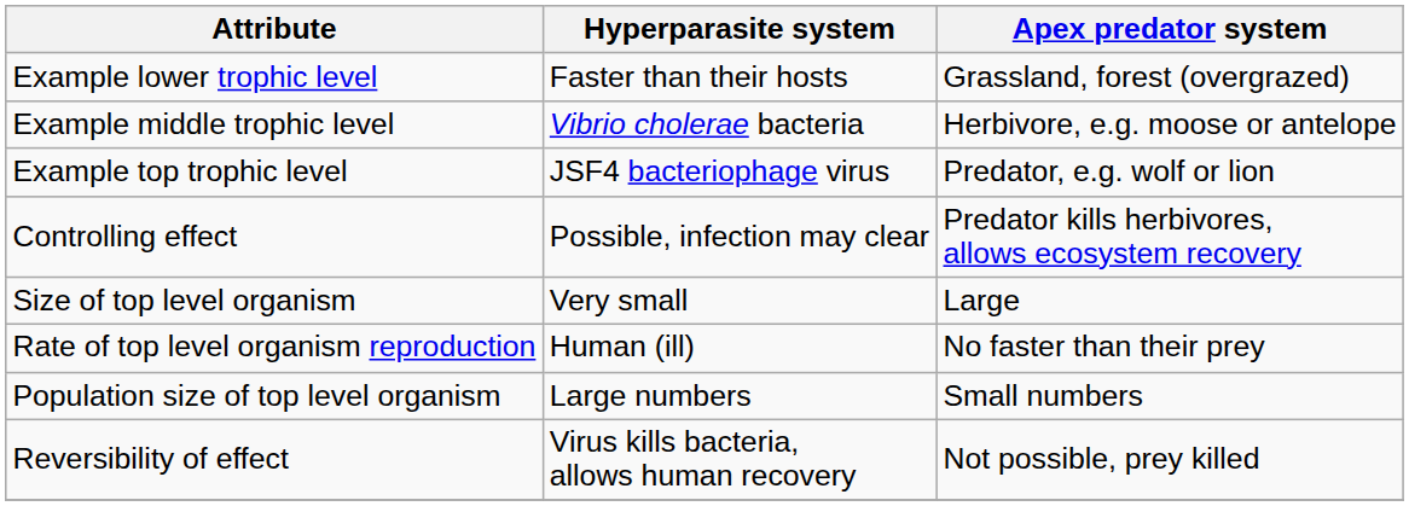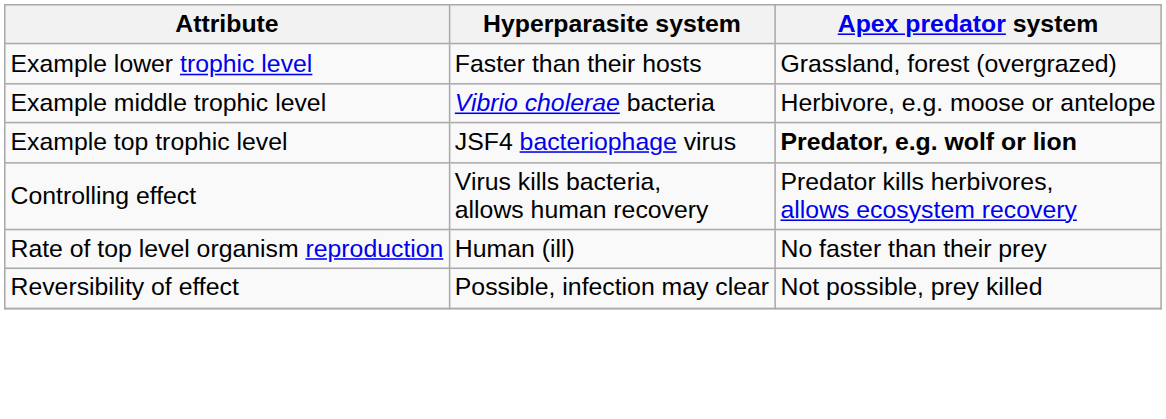Example top trophic level | Apex predator system: normal -> bold
Controlling effect | Hyperparasite system: Possible, infection may clear -> Virus kills bacteria, allows human recovery
- row: Size of top level organism | Very small | Large
- row: Population size of top level organism | Large numbers | Small numbers
Reversibility of effect | Hyperparasite system: Virus kills bacteria, allows human recovery -> Possible, infection may clear
